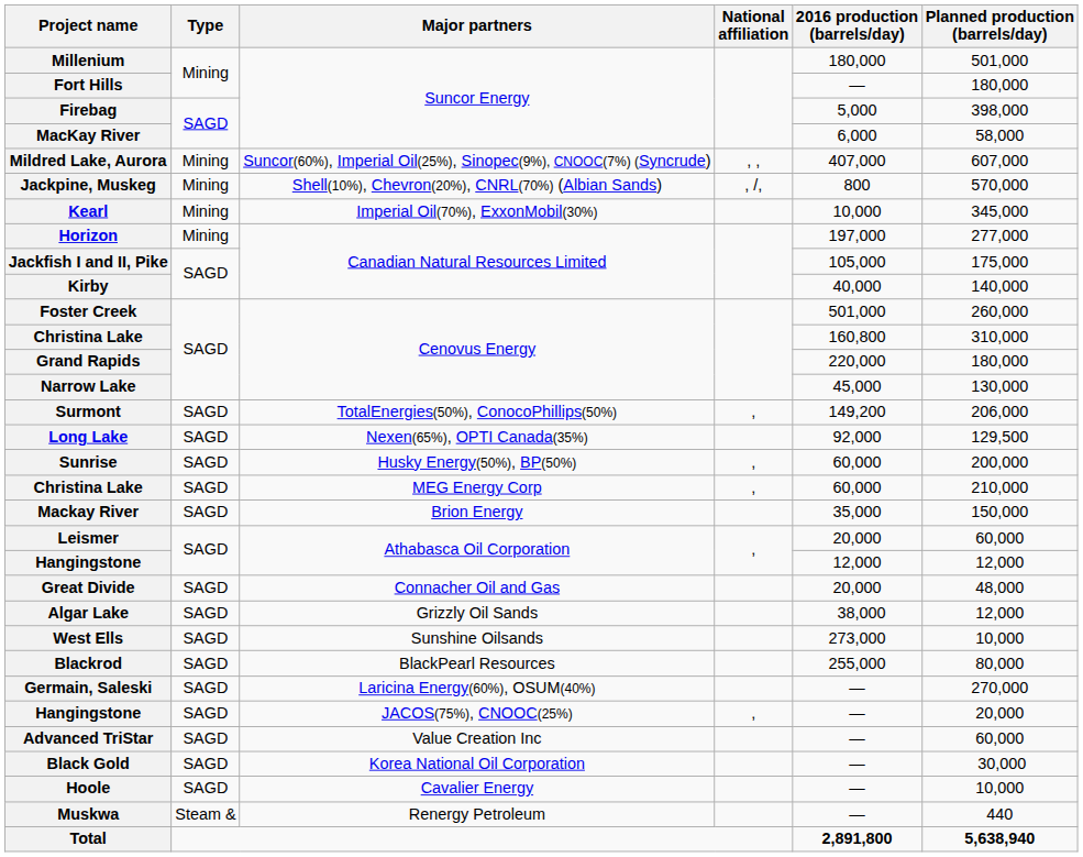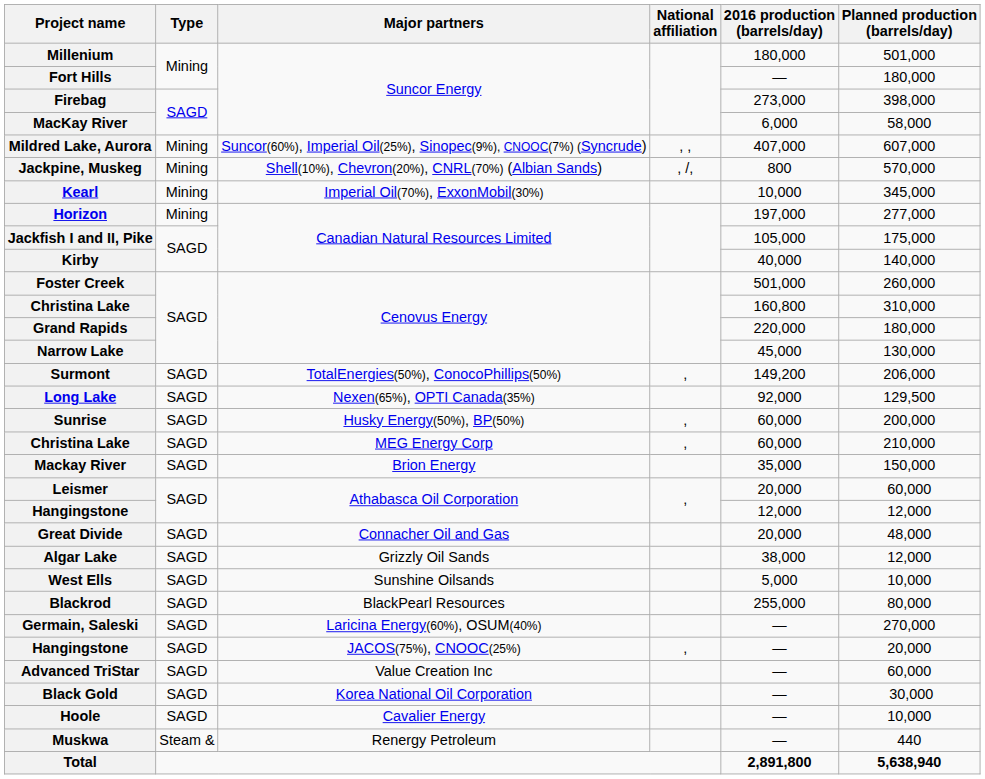Firebag | 2016 production (barrels/day): 5,000 -> 273,000
West Ells | 2016 production (barrels/day): 273,000 -> 5,000
